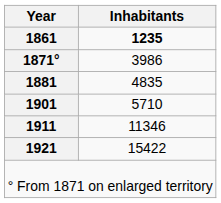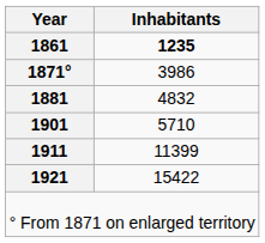1881 | Inhabitants: 4835 -> 4832
1911 | Inhabitants: 11346 -> 11399
